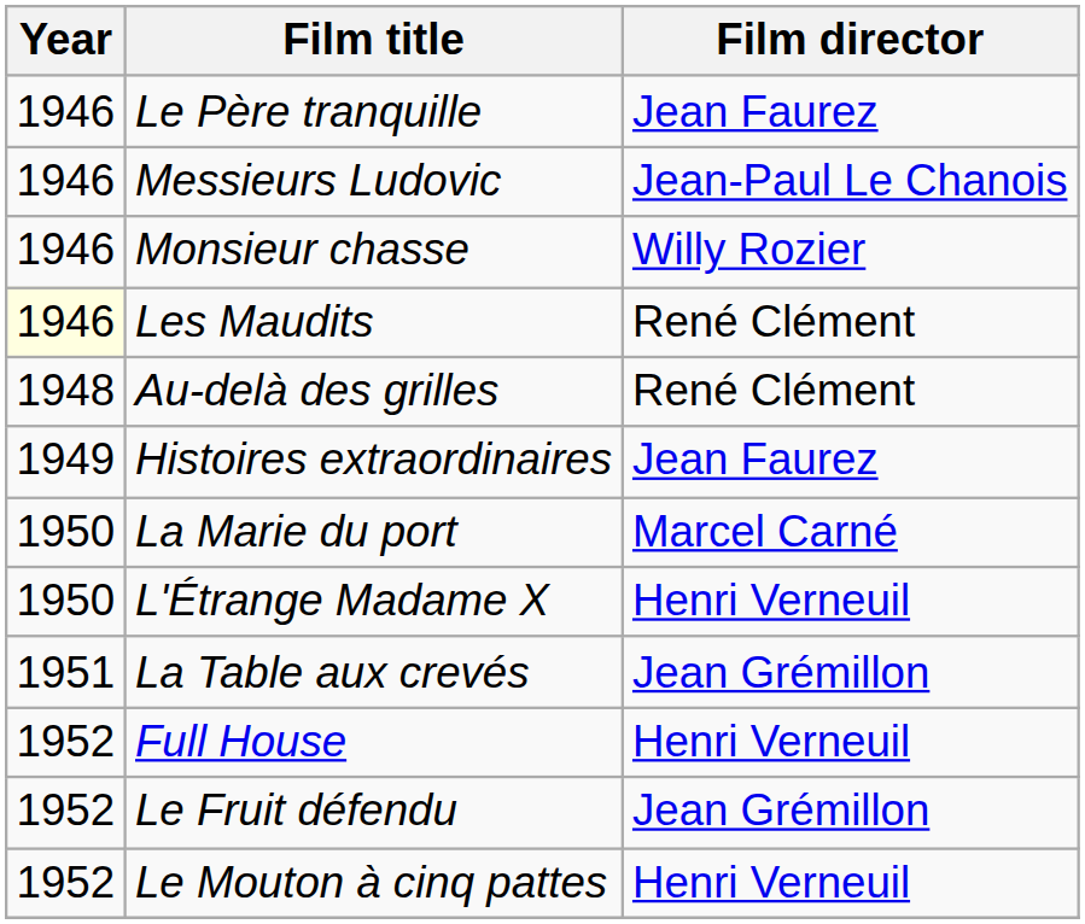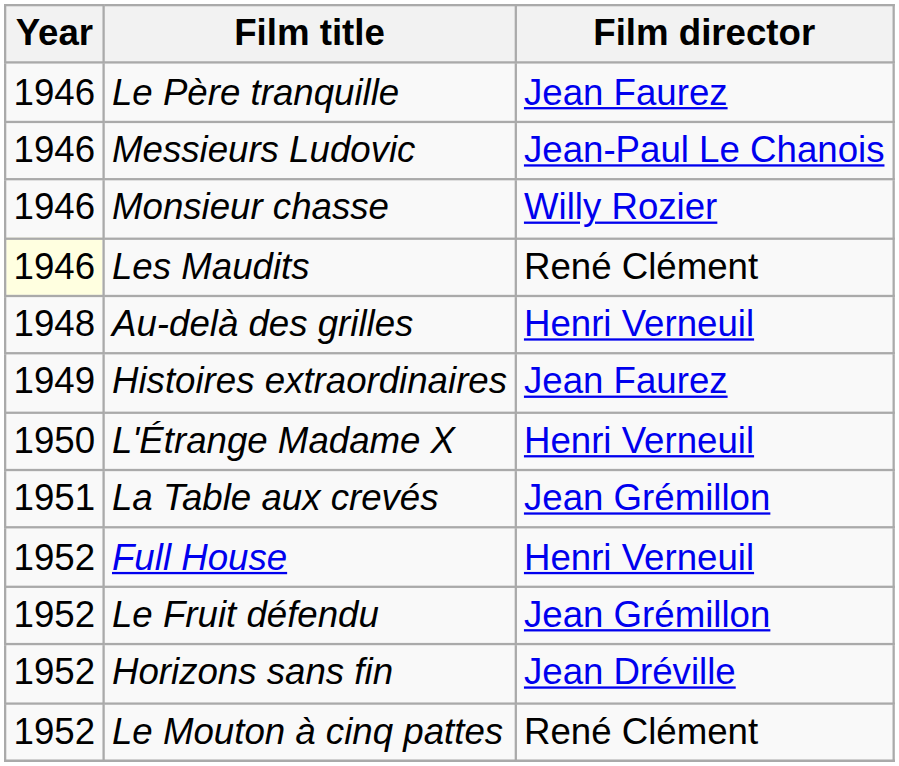Au-delà des grilles | Film director: René Clément -> Henri Verneuil
- row: 1950 | La Marie du port | Marcel Carné
+ row: 1952 | Horizons sans fin | Jean Dréville
Le Mouton à cinq pattes | Film director: Henri Verneuil -> René Clément
